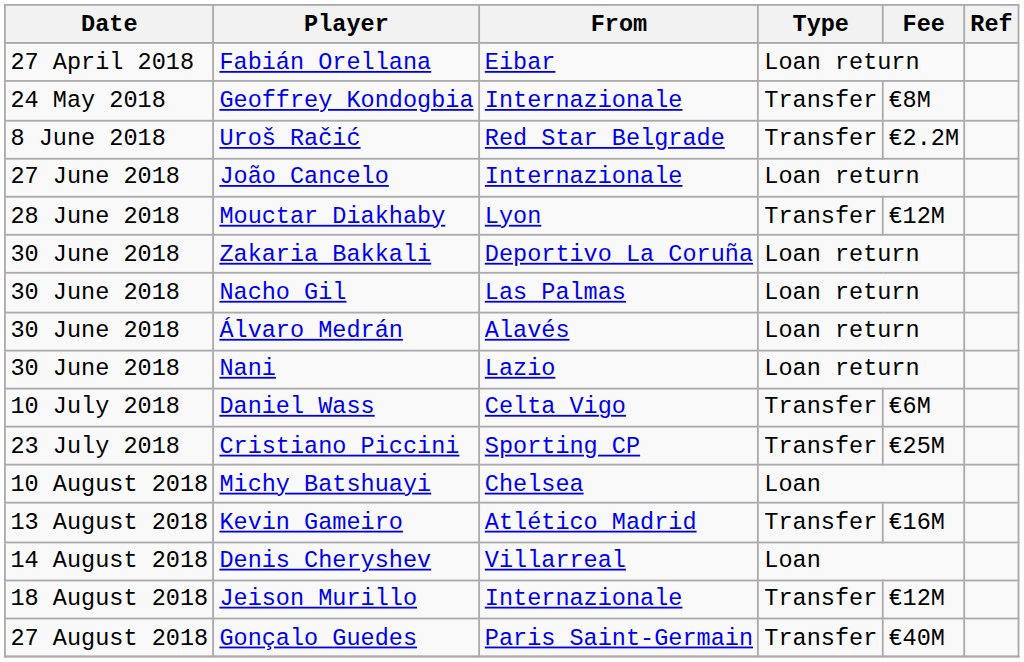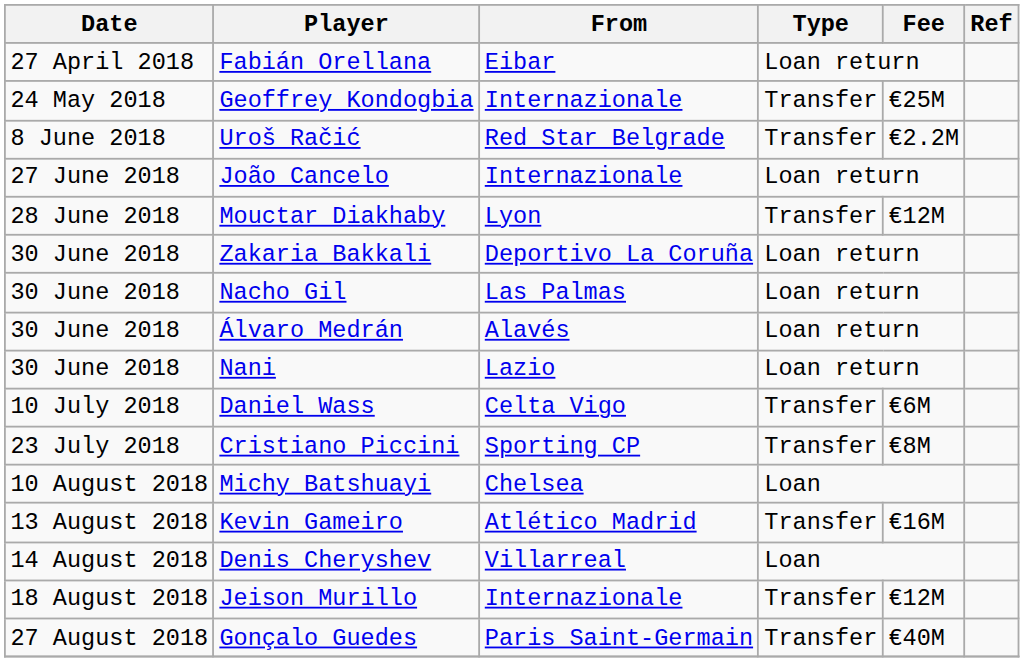Geoffrey Kondogbia | Fee: €8M -> €25M
Cristiano Piccini | Fee: €25M -> €8M
